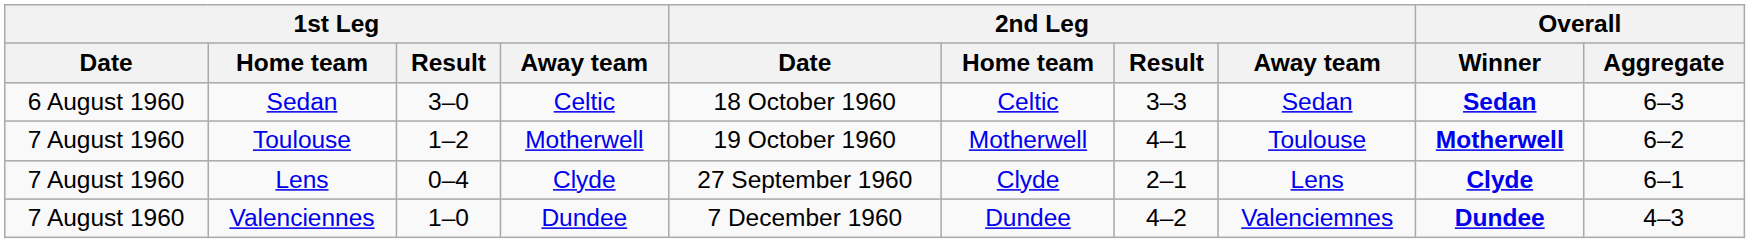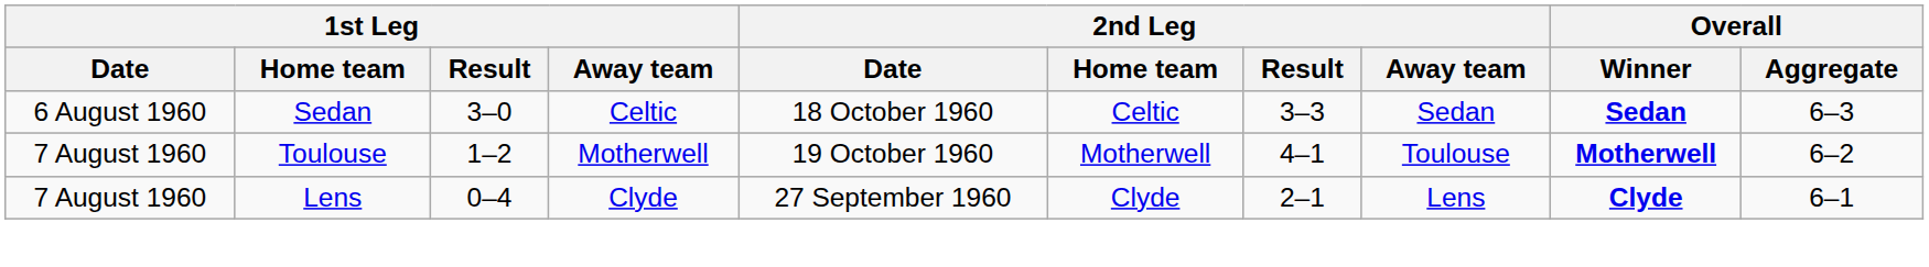- row: 7 August 1960 | Valenciennes | 1–0 | Dundee | 7 December 1960 | Dundee | 4–2 | Valenciemnes | Dundee | 4–3
